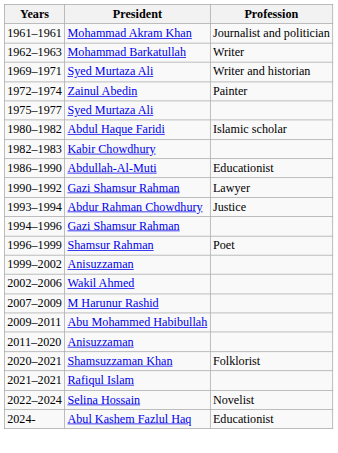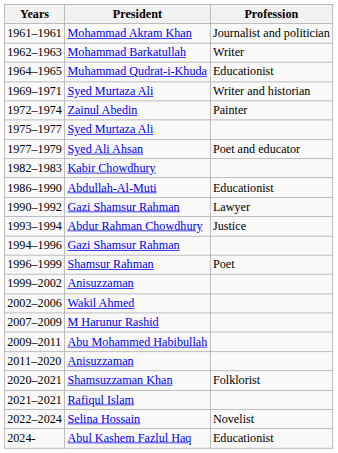+ row: 1964–1965 | Muhammad Qudrat-i-Khuda | Educationist
+ row: 1977–1979 | Syed Ali Ahsan | Poet and educator
- row: 1980–1982 | Abdul Haque Faridi | Islamic scholar
